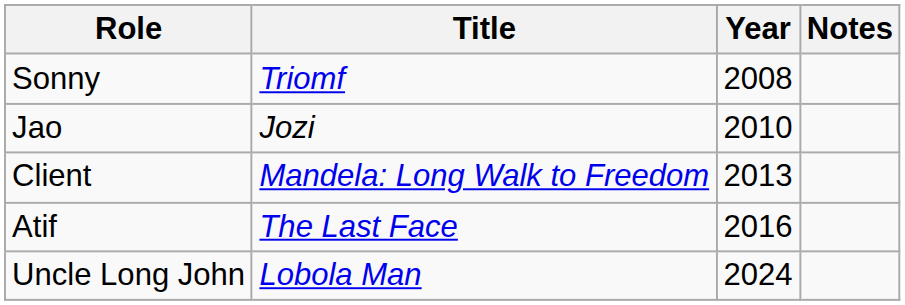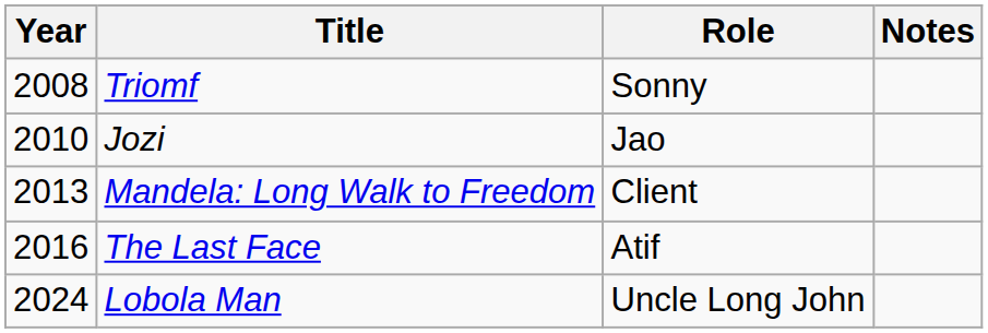columns swapped: Year <-> Role
